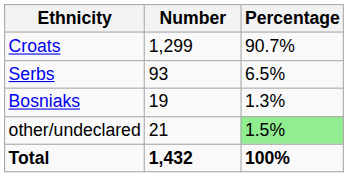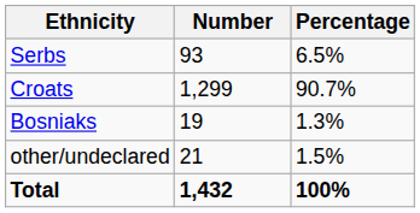rows swapped: Croats <-> Serbs
other/undeclared | Percentage: lightgreen background -> no background
